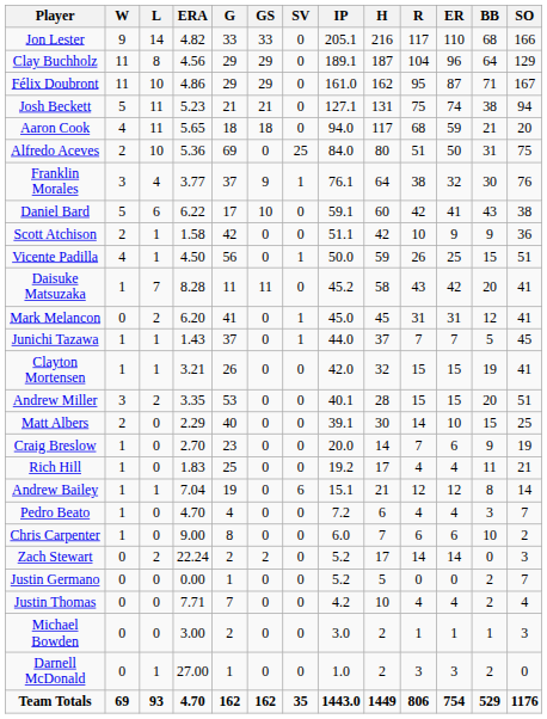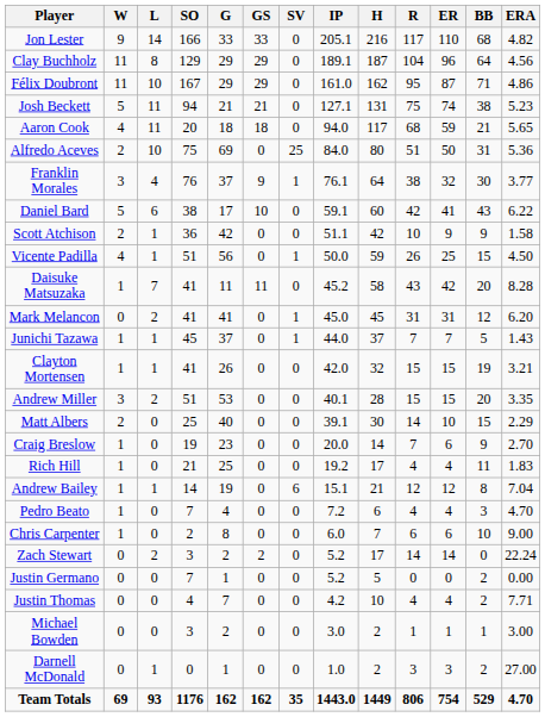columns swapped: ERA <-> SO
